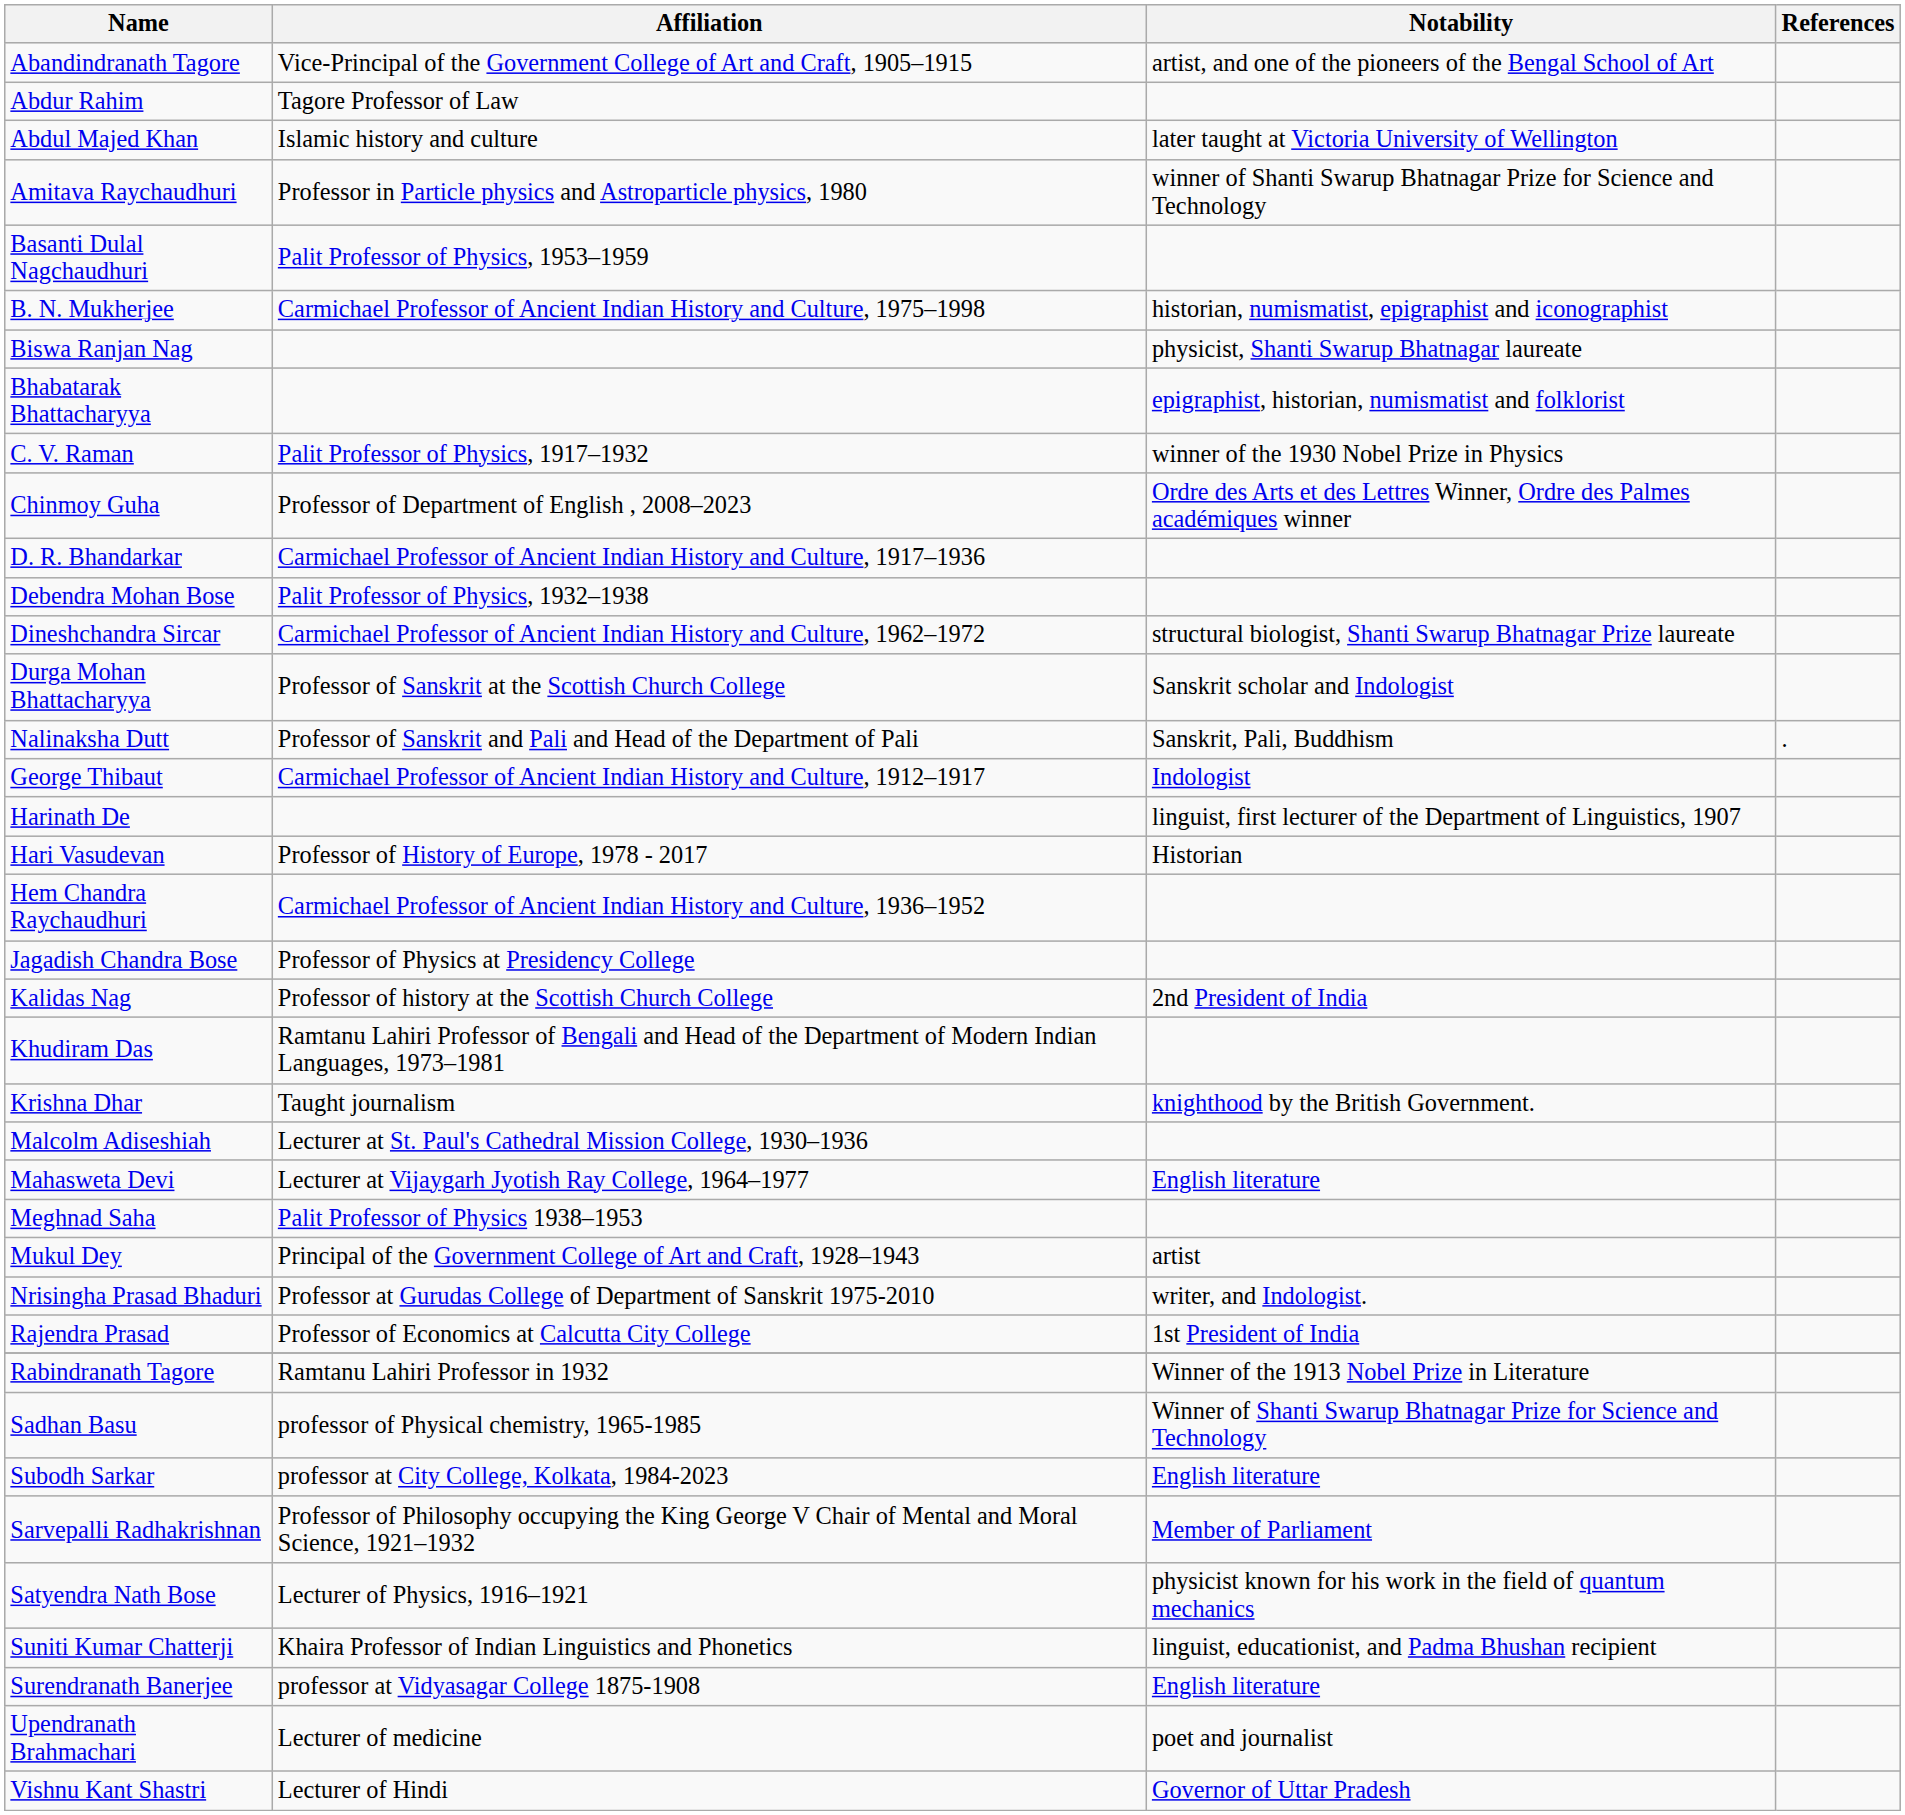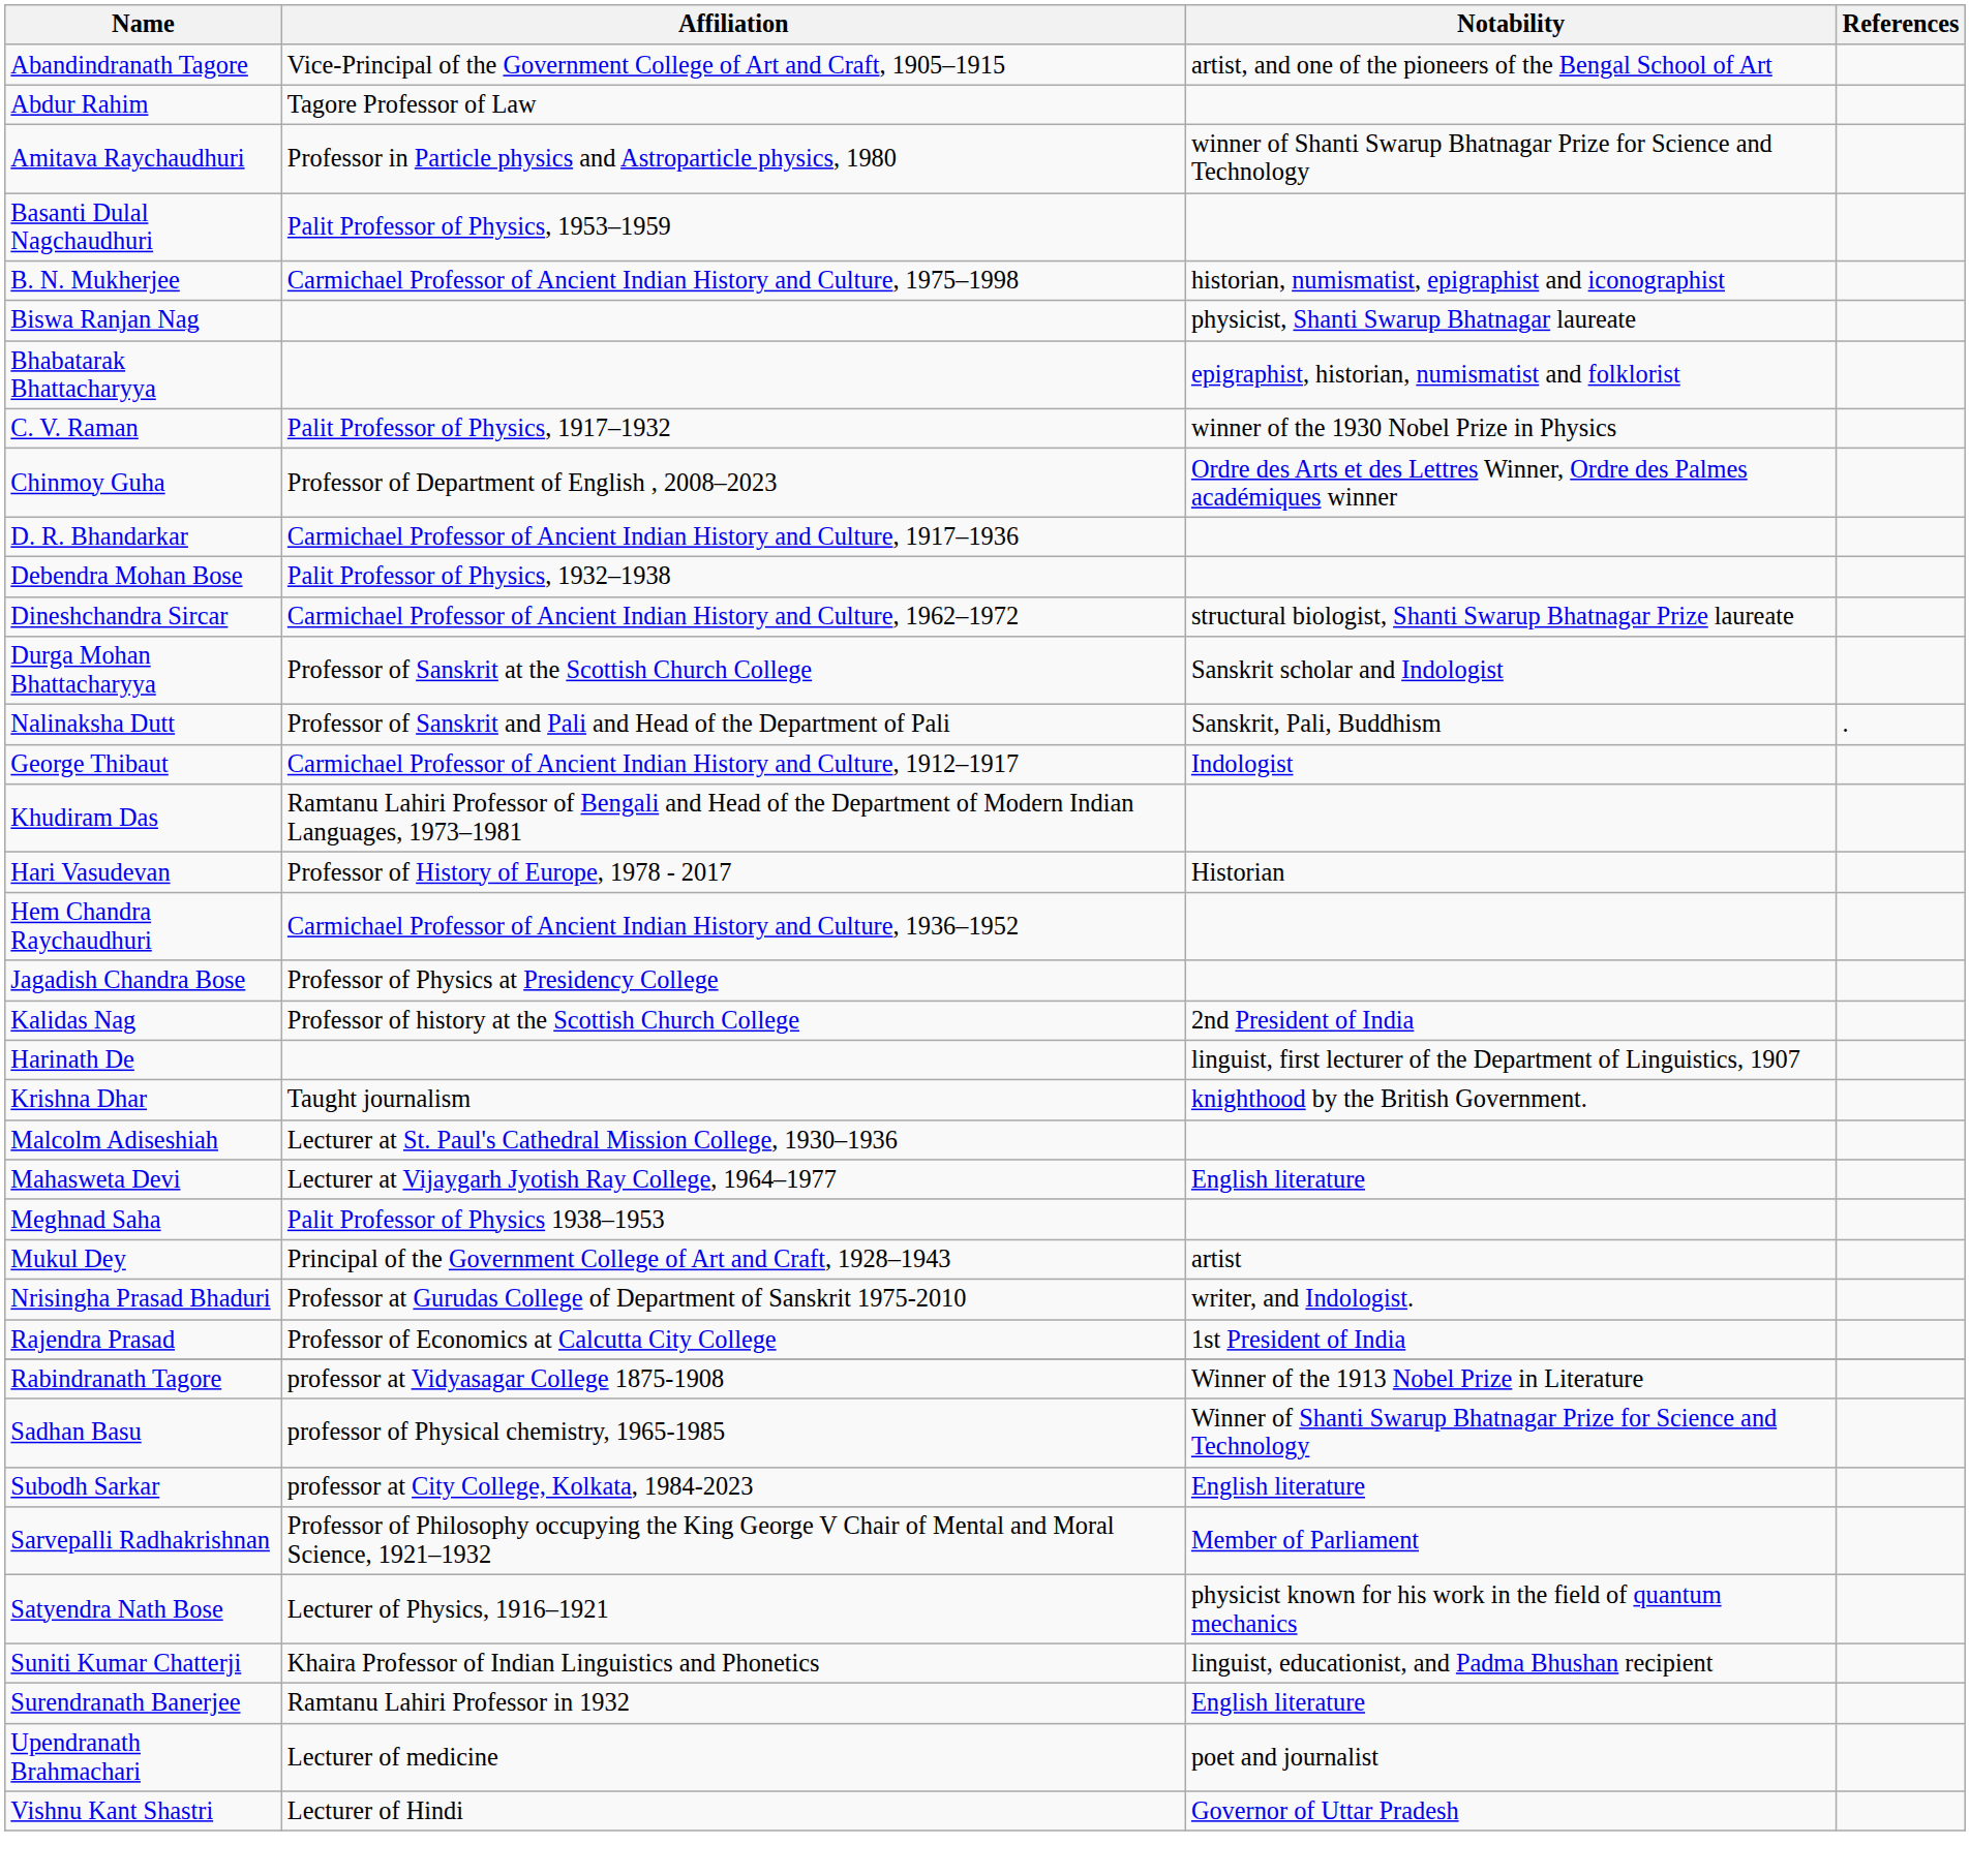- row: Abdul Majed Khan | Islamic history and culture | later taught at Victoria University of Wellington
rows swapped: Harinath De <-> Khudiram Das
Rabindranath Tagore | Affiliation: Ramtanu Lahiri Professor in 1932 -> professor at Vidyasagar College 1875-1908
Surendranath Banerjee | Affiliation: professor at Vidyasagar College 1875-1908 -> Ramtanu Lahiri Professor in 1932
